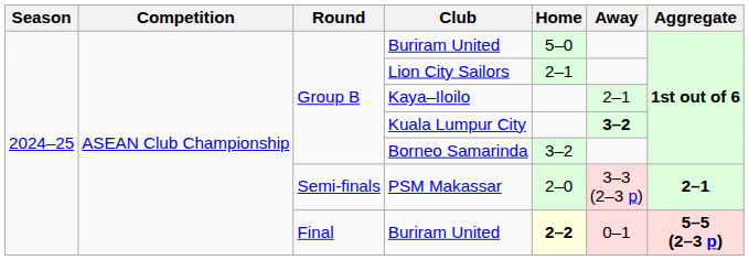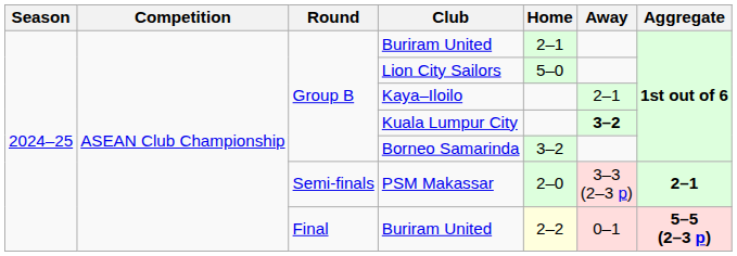Group B / Buriram United | Home: 5–0 -> 2–1
Lion City Sailors | Home: 2–1 -> 5–0
Final / Buriram United | Home: bold -> normal
